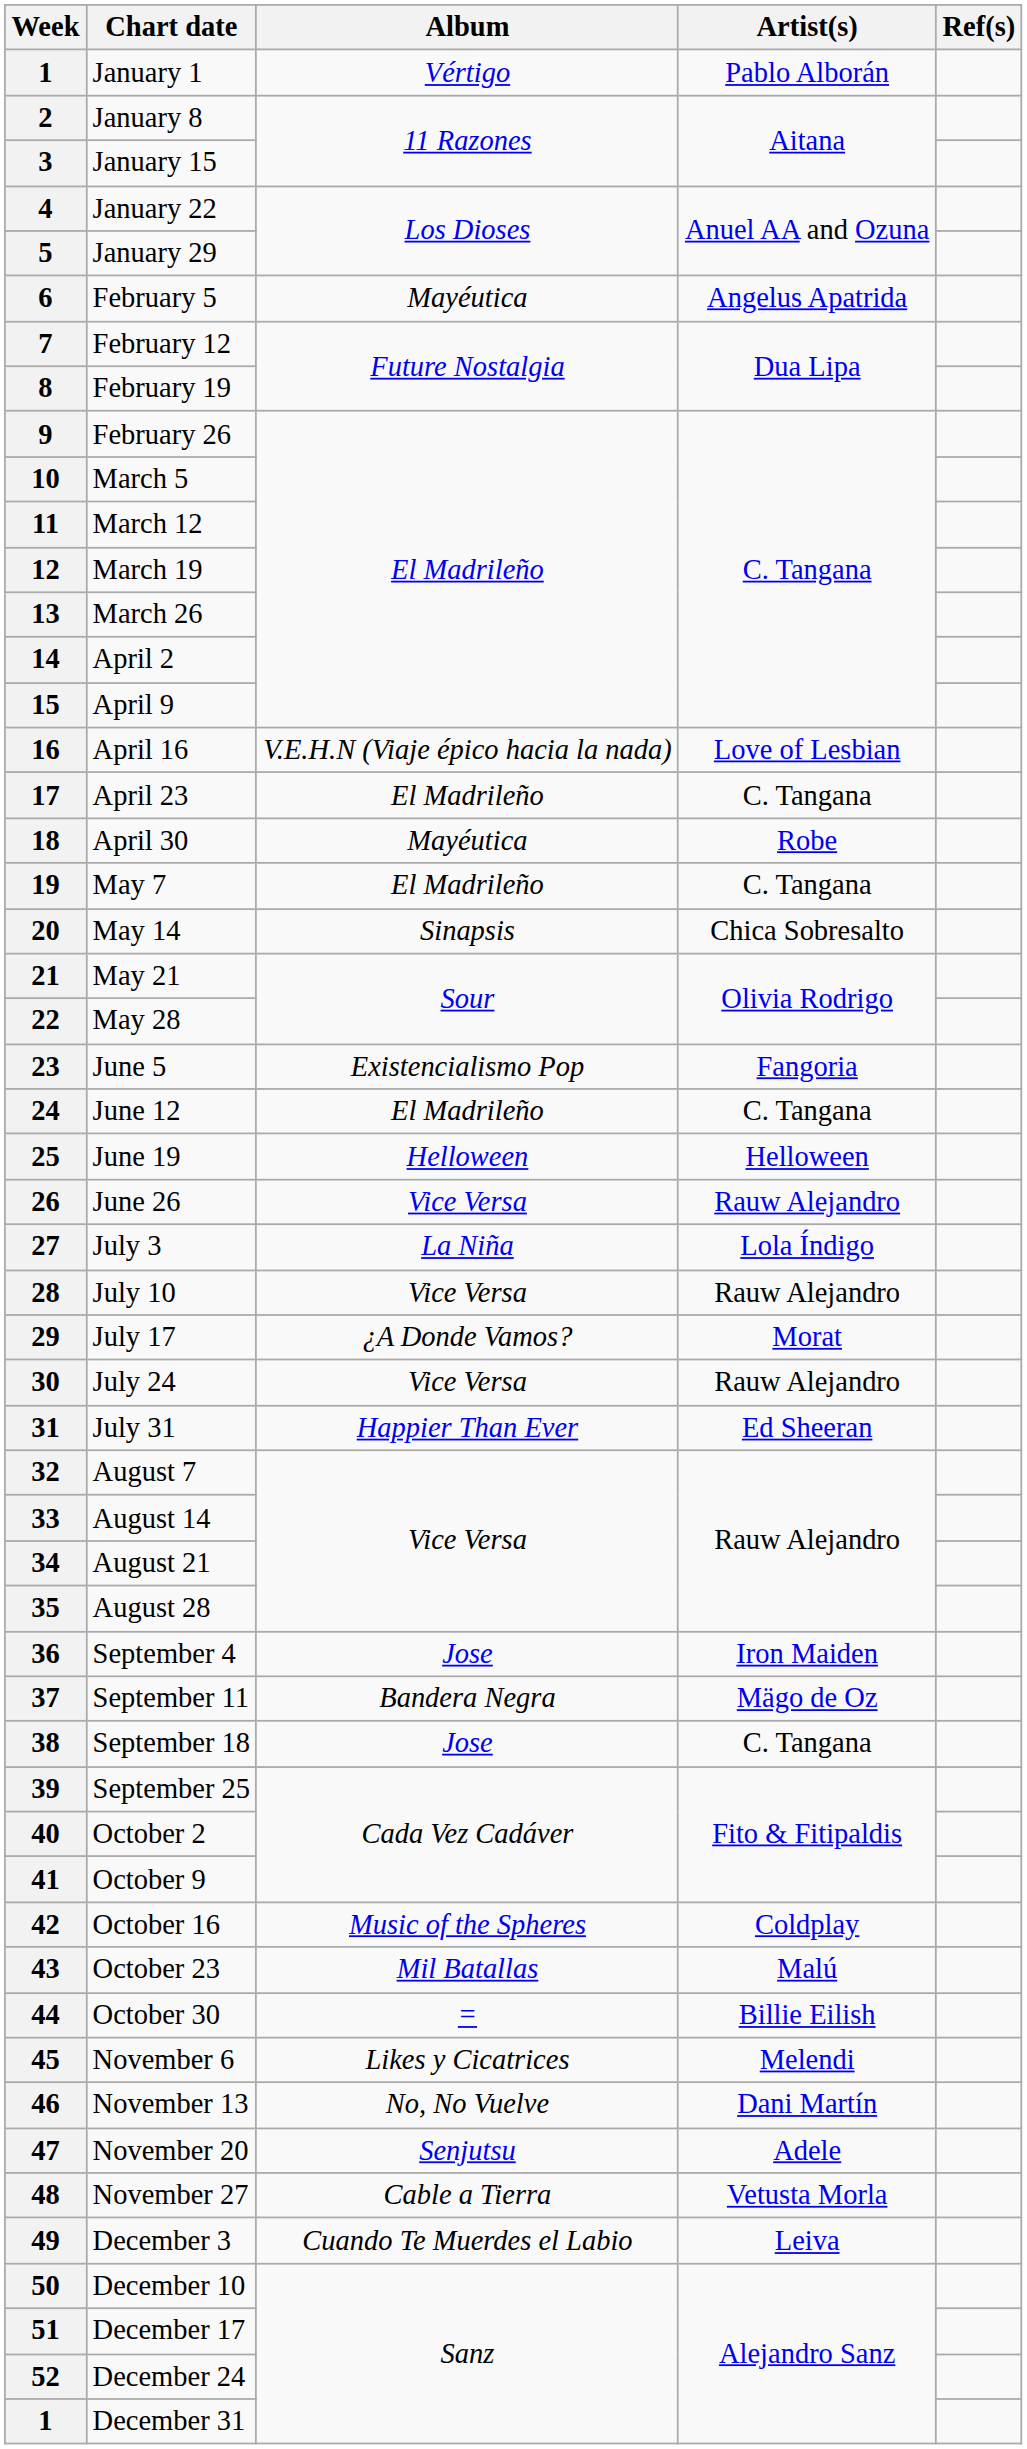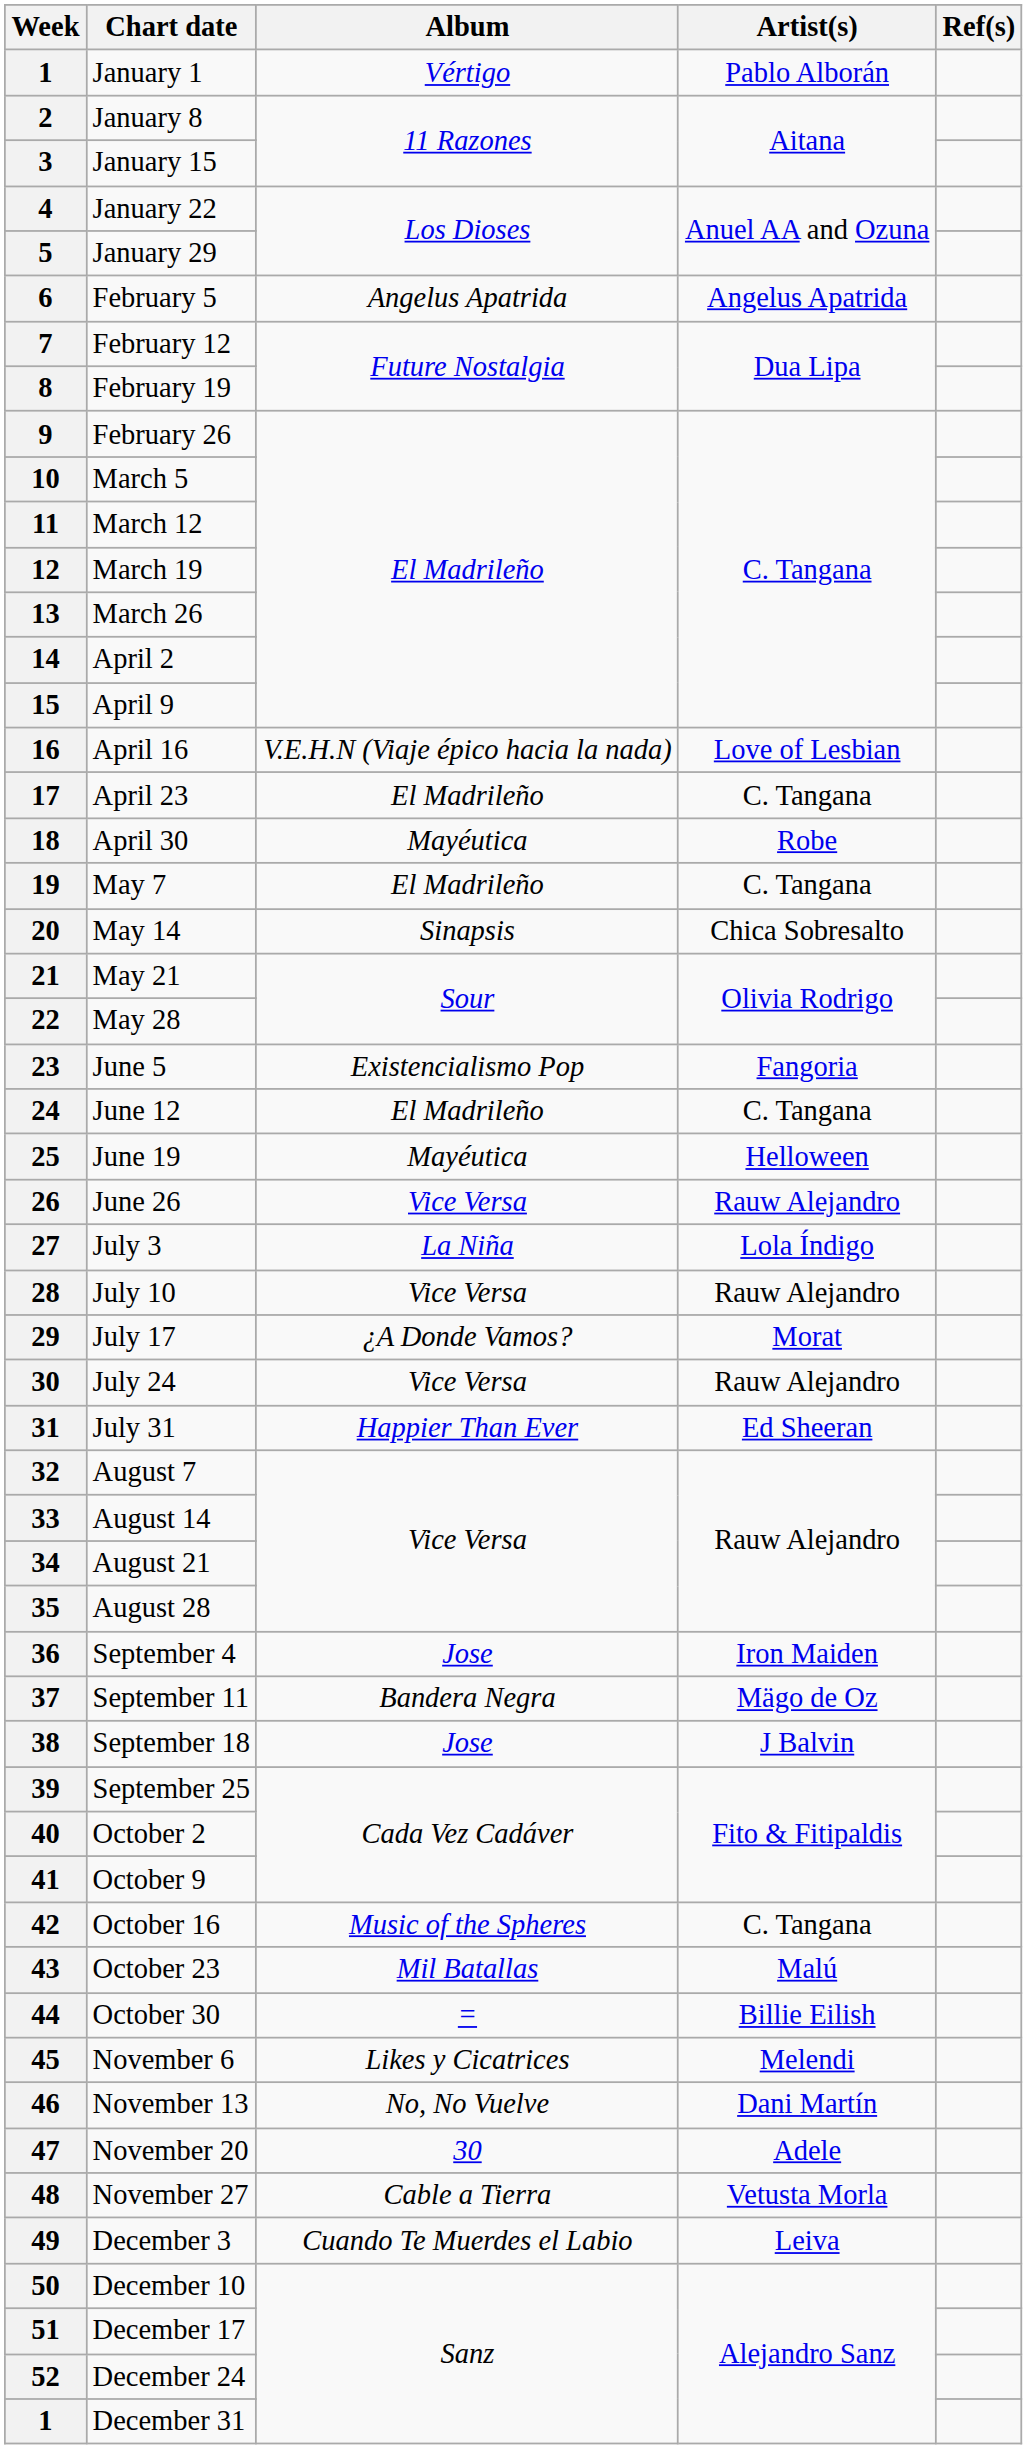February 5 | Album: Mayéutica -> Angelus Apatrida
June 19 | Album: Helloween -> Mayéutica
September 18 | Artist(s): C. Tangana -> J Balvin
October 16 | Artist(s): Coldplay -> C. Tangana
November 20 | Album: Senjutsu -> 30
